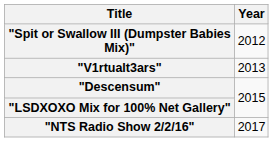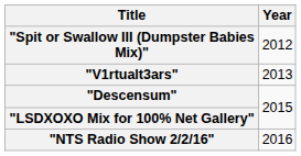"NTS Radio Show 2/2/16" | Year: 2017 -> 2016
